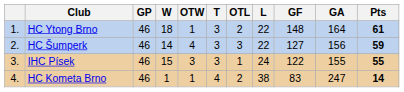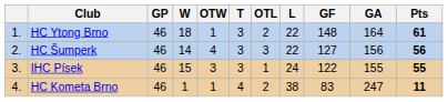HC Šumperk | Pts: 59 -> 56
HC Kometa Brno | Pts: 14 -> 11
